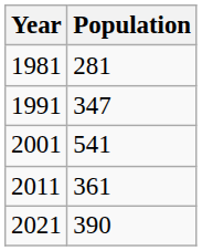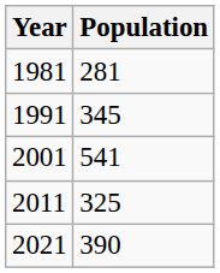1991 | Population: 347 -> 345
2011 | Population: 361 -> 325
